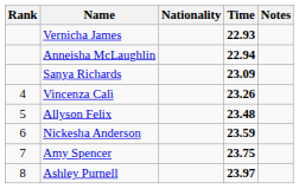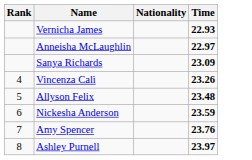- column: Notes
Anneisha McLaughlin | Time: 22.94 -> 22.97
Amy Spencer | Time: 23.75 -> 23.76
